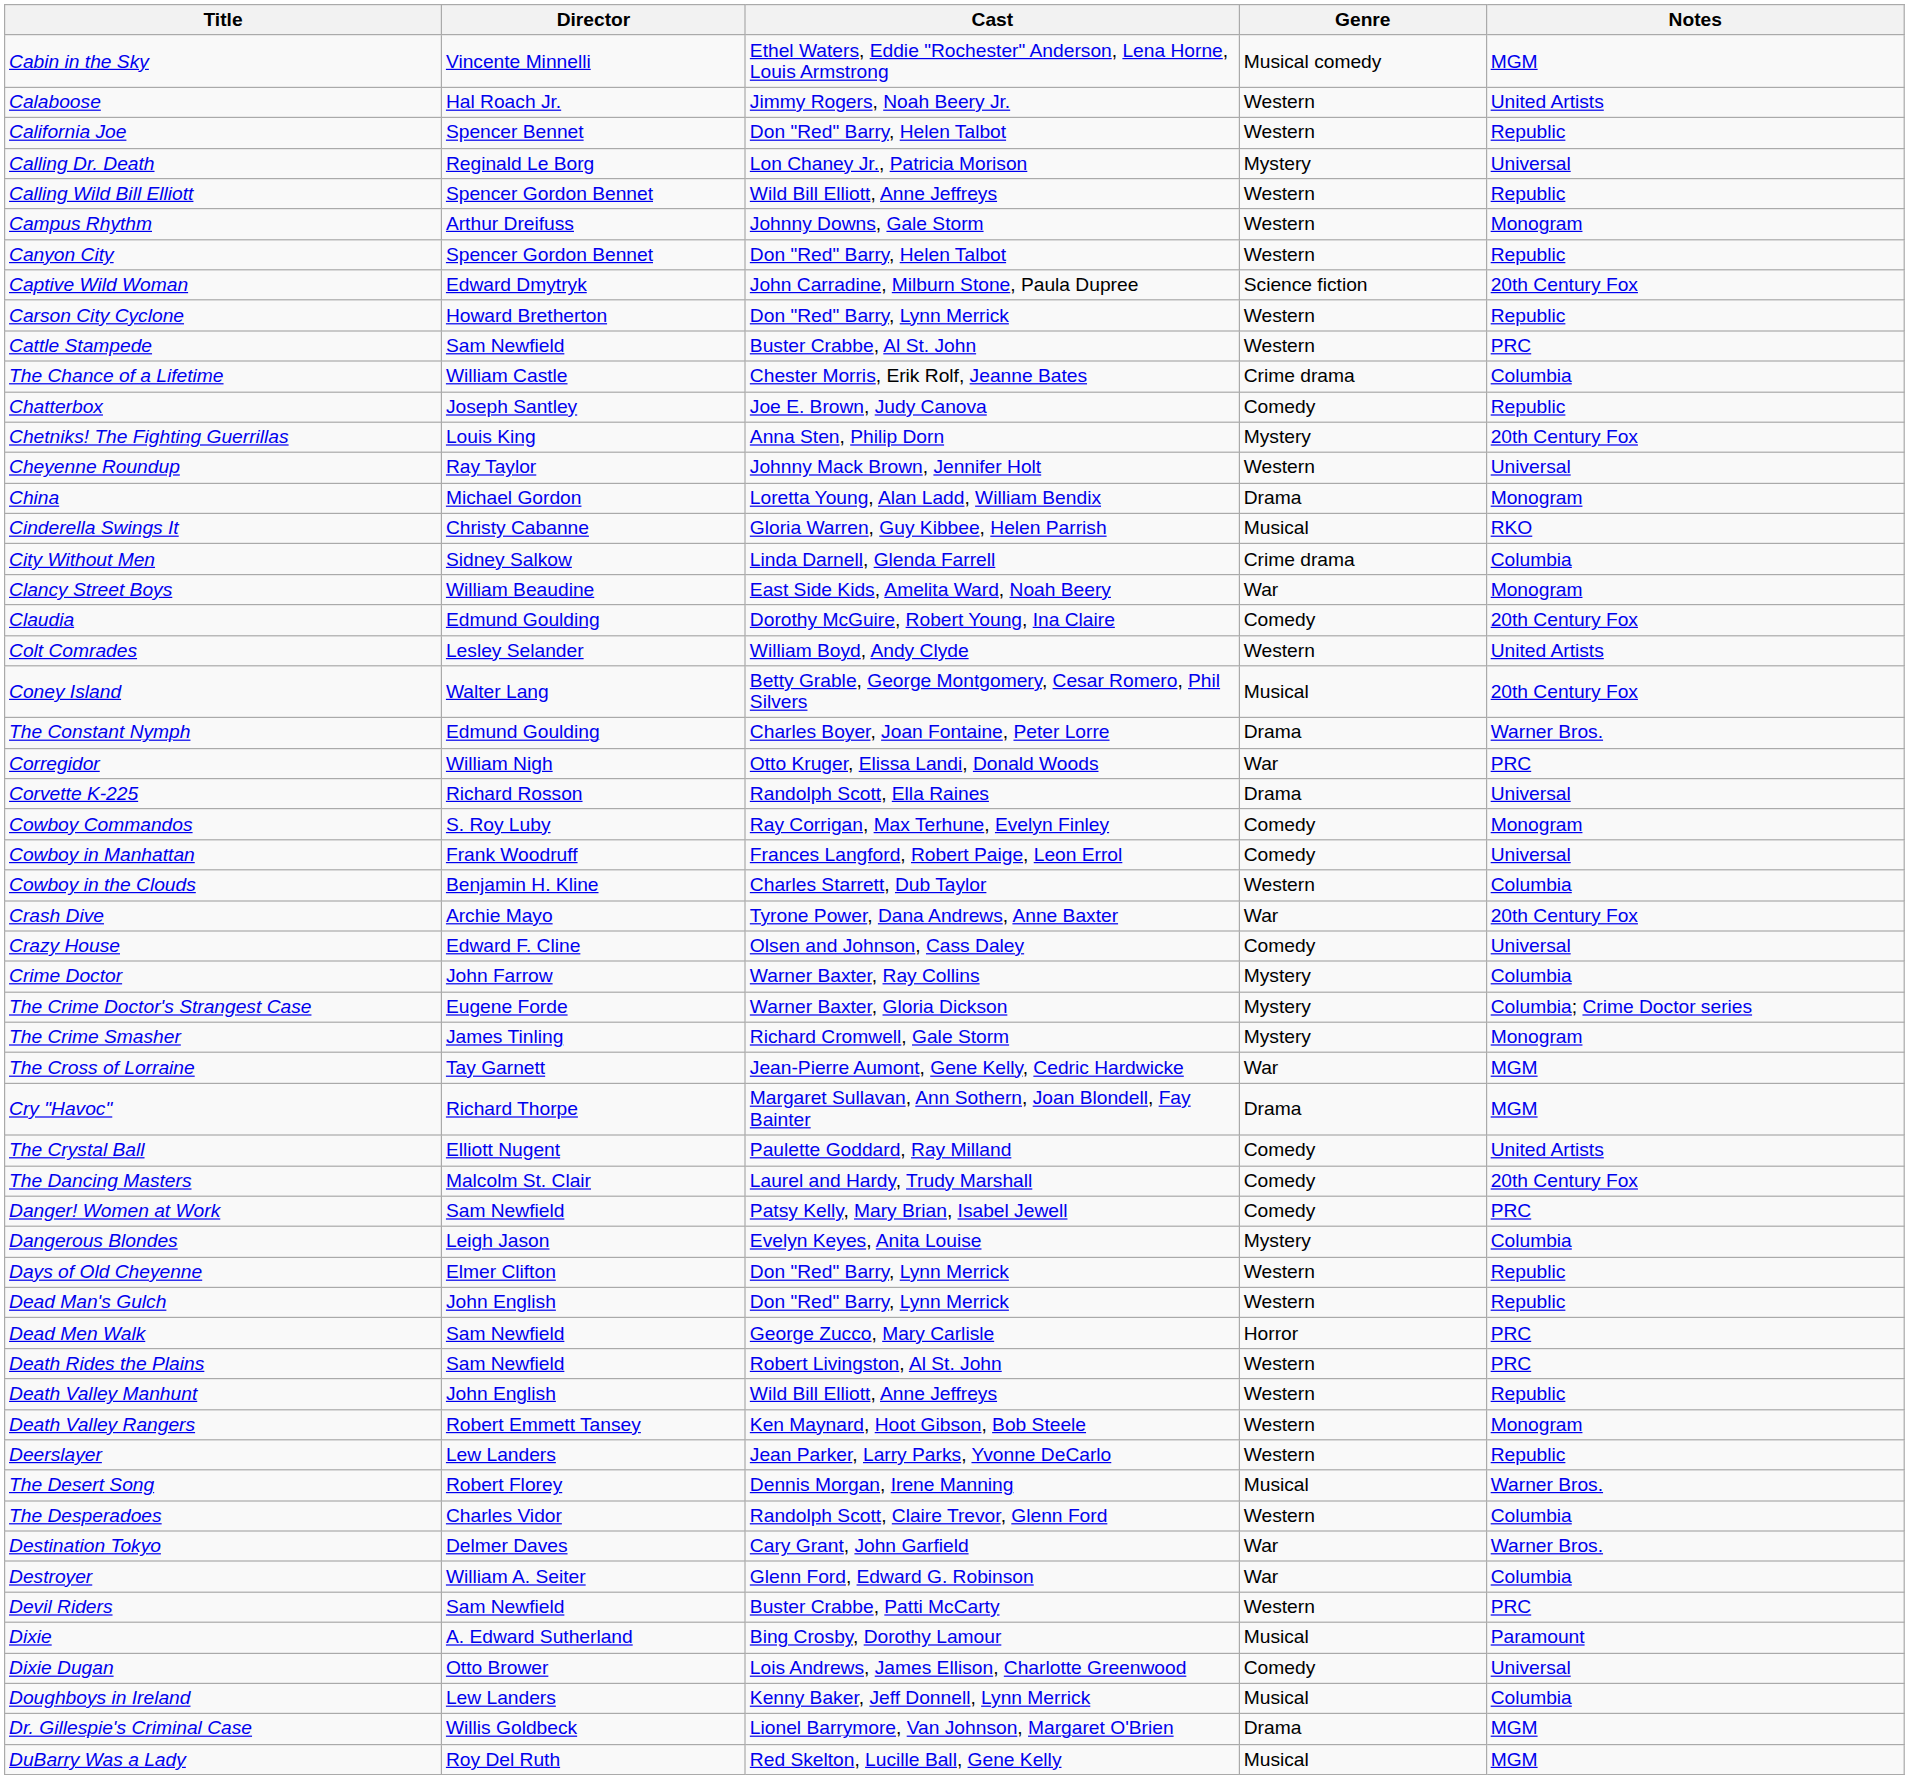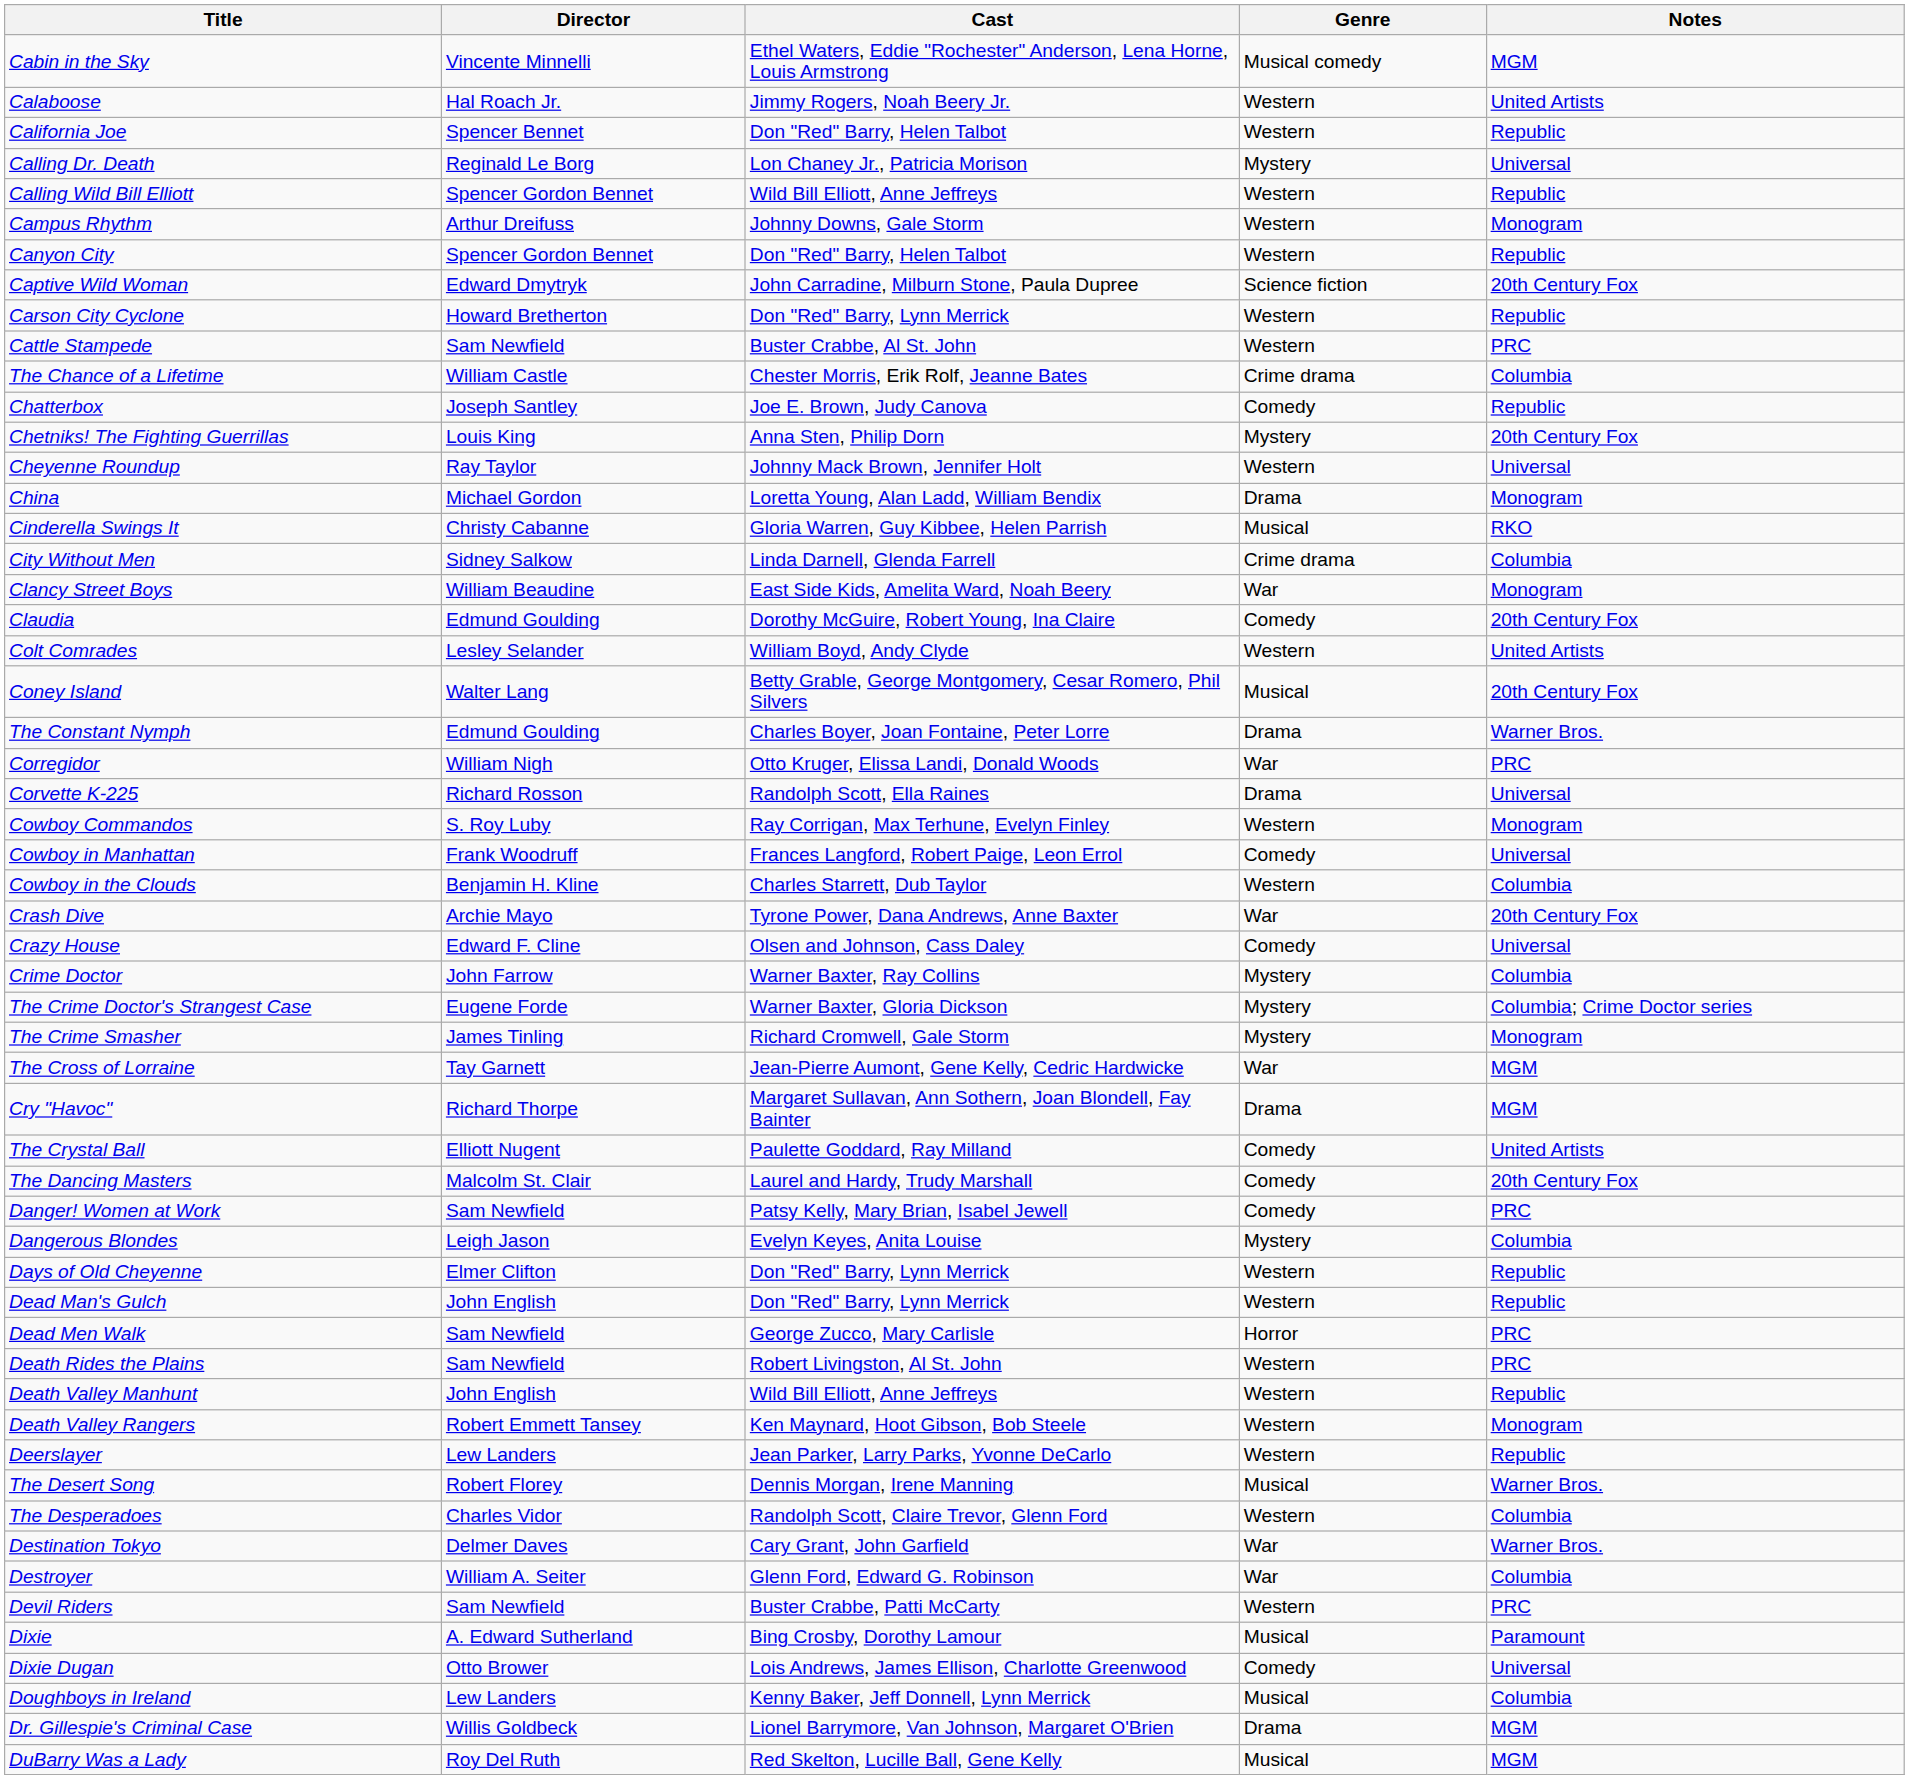Cowboy Commandos | Genre: Comedy -> Western
